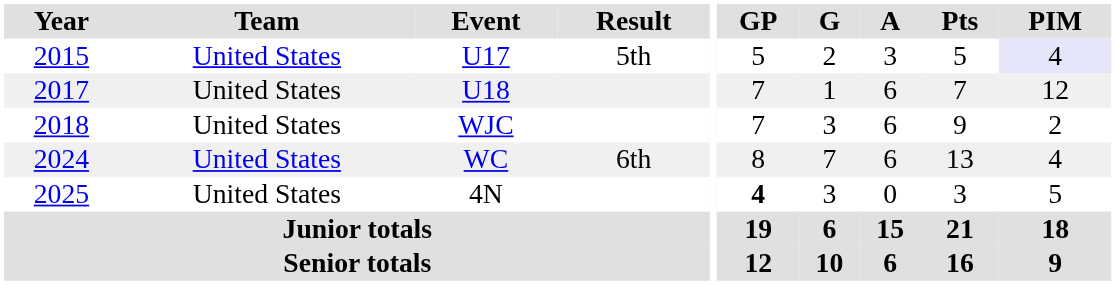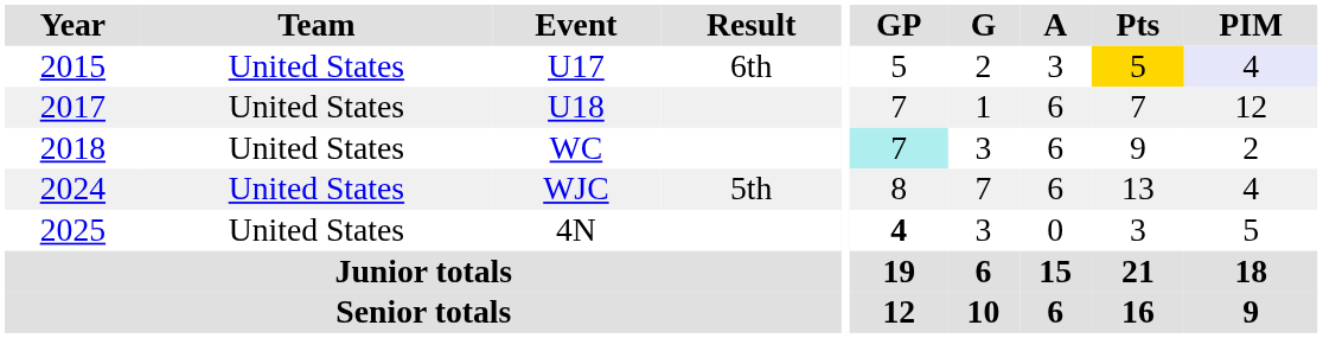2015 | Result: 5th -> 6th
2015 | Pts: no background -> gold background
2018 | Event: WJC -> WC
2018 | GP: no background -> paleturquoise background
2024 | Event: WC -> WJC
2024 | Result: 6th -> 5th
